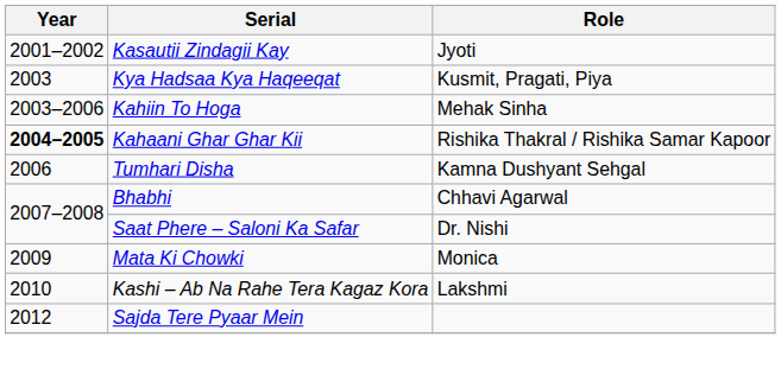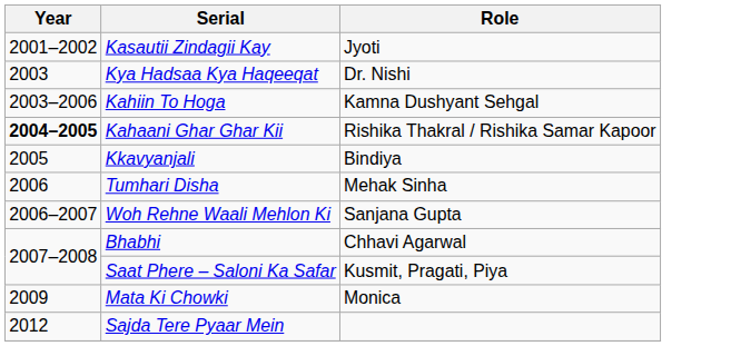Kya Hadsaa Kya Haqeeqat | Role: Kusmit, Pragati, Piya -> Dr. Nishi
Kahiin To Hoga | Role: Mehak Sinha -> Kamna Dushyant Sehgal
+ row: 2005 | Kkavyanjali | Bindiya
Tumhari Disha | Role: Kamna Dushyant Sehgal -> Mehak Sinha
+ row: 2006–2007 | Woh Rehne Waali Mehlon Ki | Sanjana Gupta
Saat Phere – Saloni Ka Safar | Role: Dr. Nishi -> Kusmit, Pragati, Piya
- row: 2010 | Kashi – Ab Na Rahe Tera Kagaz Kora | Lakshmi
